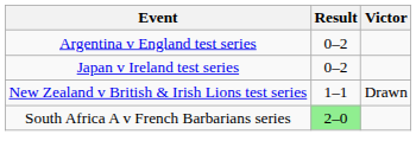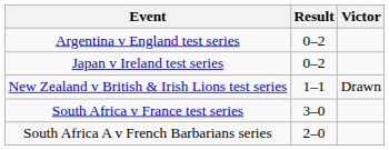+ row: South Africa v France test series | 3–0
South Africa A v French Barbarians series | Result: lightgreen background -> no background
